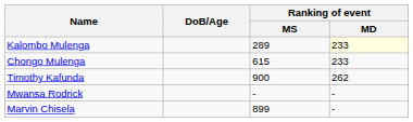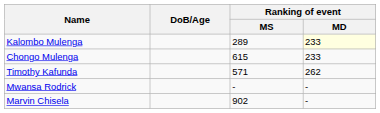Timothy Kafunda | Ranking of event / MS: 900 -> 571
Marvin Chisela | Ranking of event / MS: 899 -> 902
